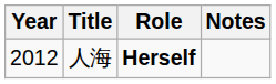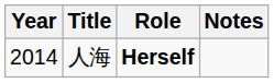人海 | Year: 2012 -> 2014
